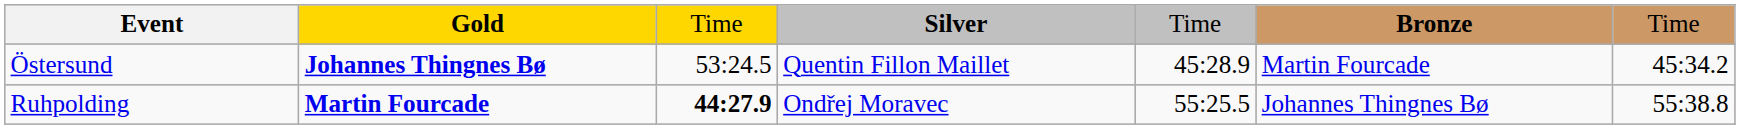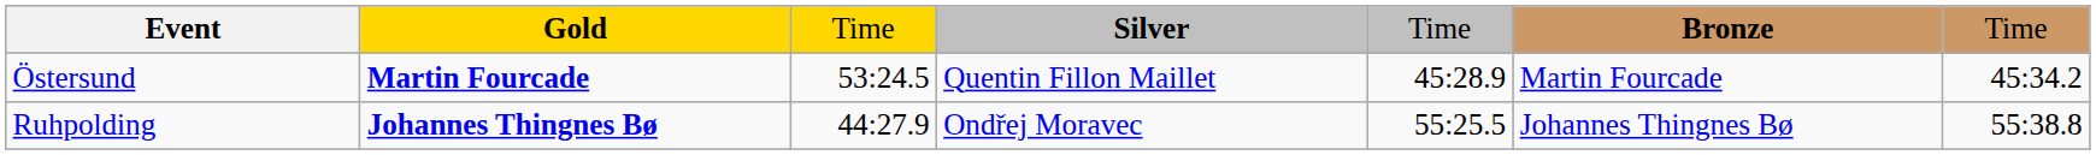Östersund | Gold: Johannes Thingnes Bø -> Martin Fourcade
Ruhpolding | Gold: Martin Fourcade -> Johannes Thingnes Bø
Ruhpolding | column 3: bold -> normal
